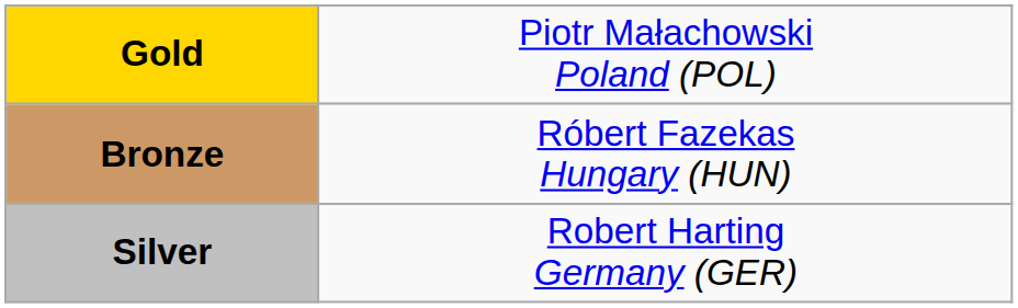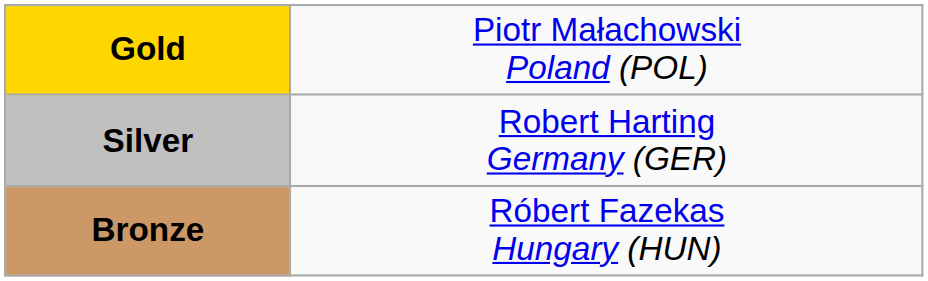rows swapped: Silver <-> Bronze
